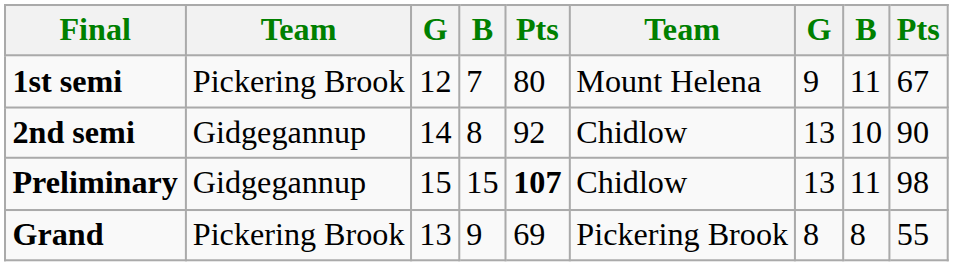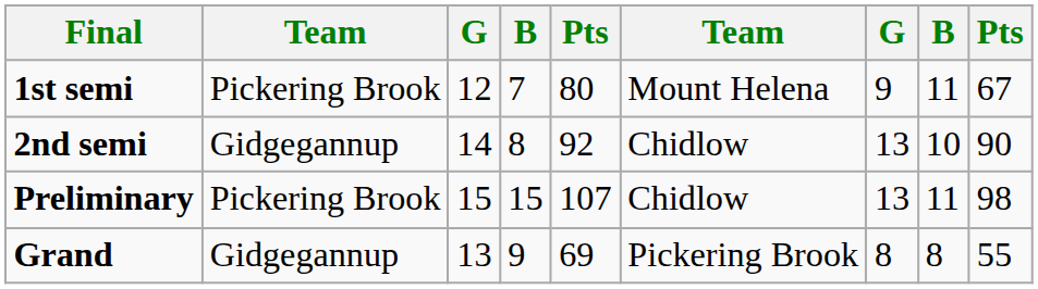Preliminary | column 2: Gidgegannup -> Pickering Brook
Preliminary | column 5: bold -> normal
Grand | column 2: Pickering Brook -> Gidgegannup
